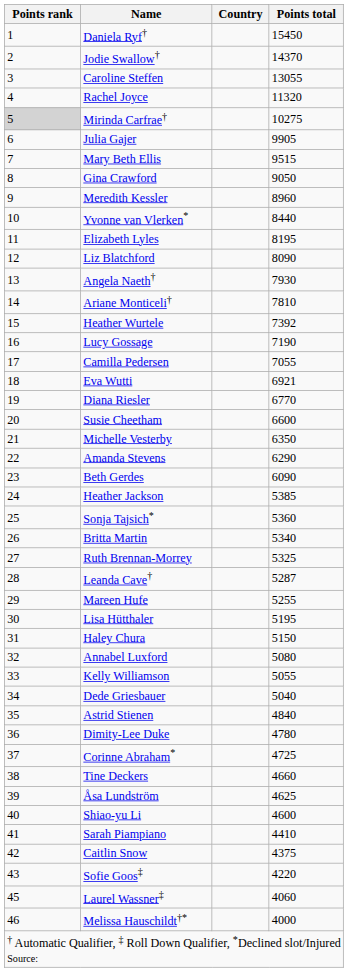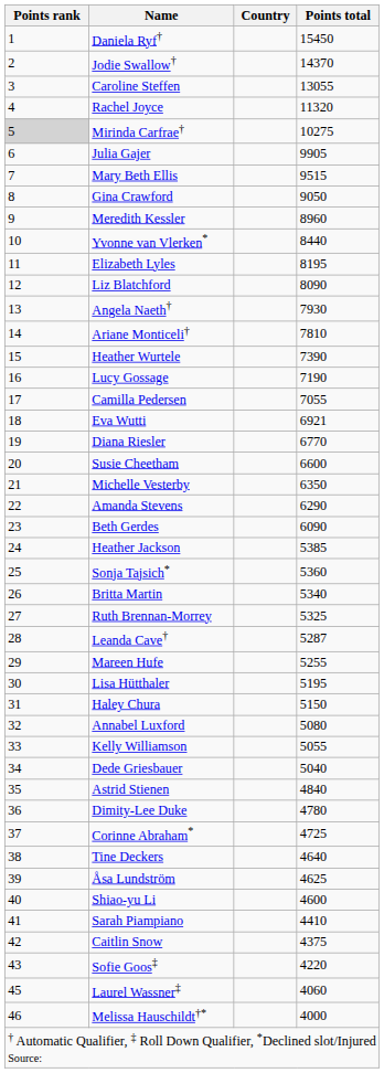Heather Wurtele | Points total: 7392 -> 7390
Tine Deckers | Points total: 4660 -> 4640
